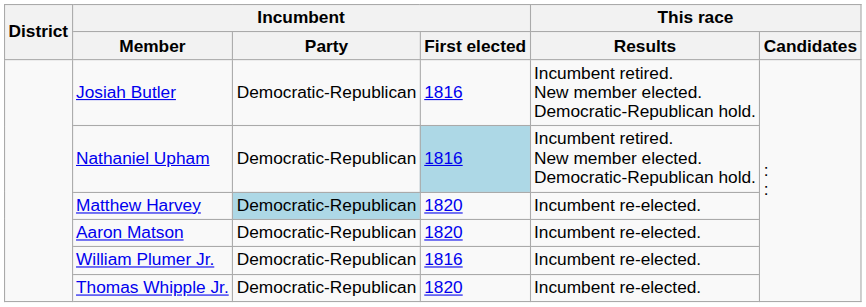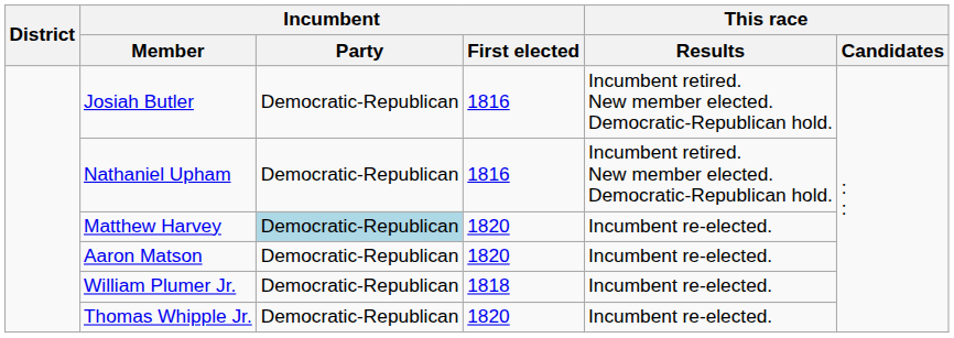Nathaniel Upham | Incumbent / First elected: lightblue background -> no background
William Plumer Jr. | Incumbent / First elected: 1816 -> 1818
